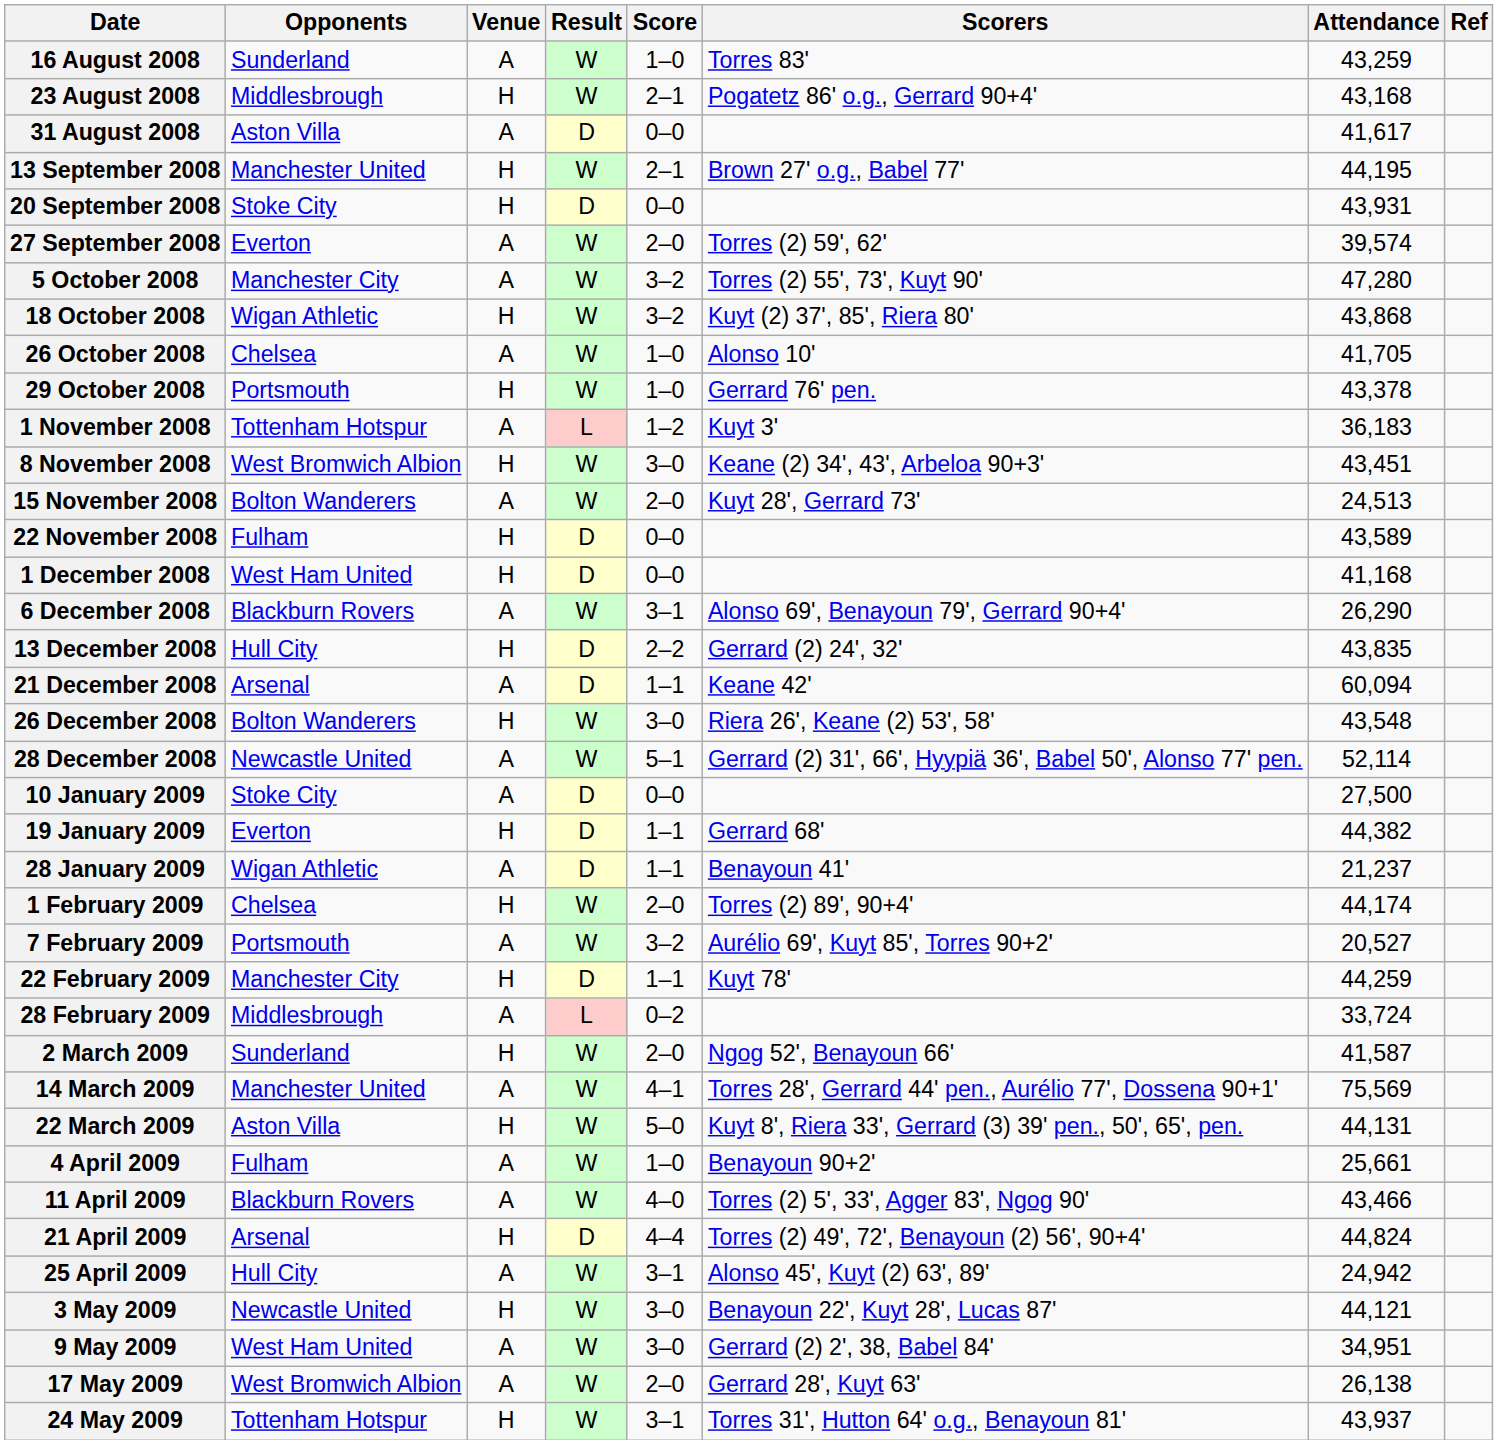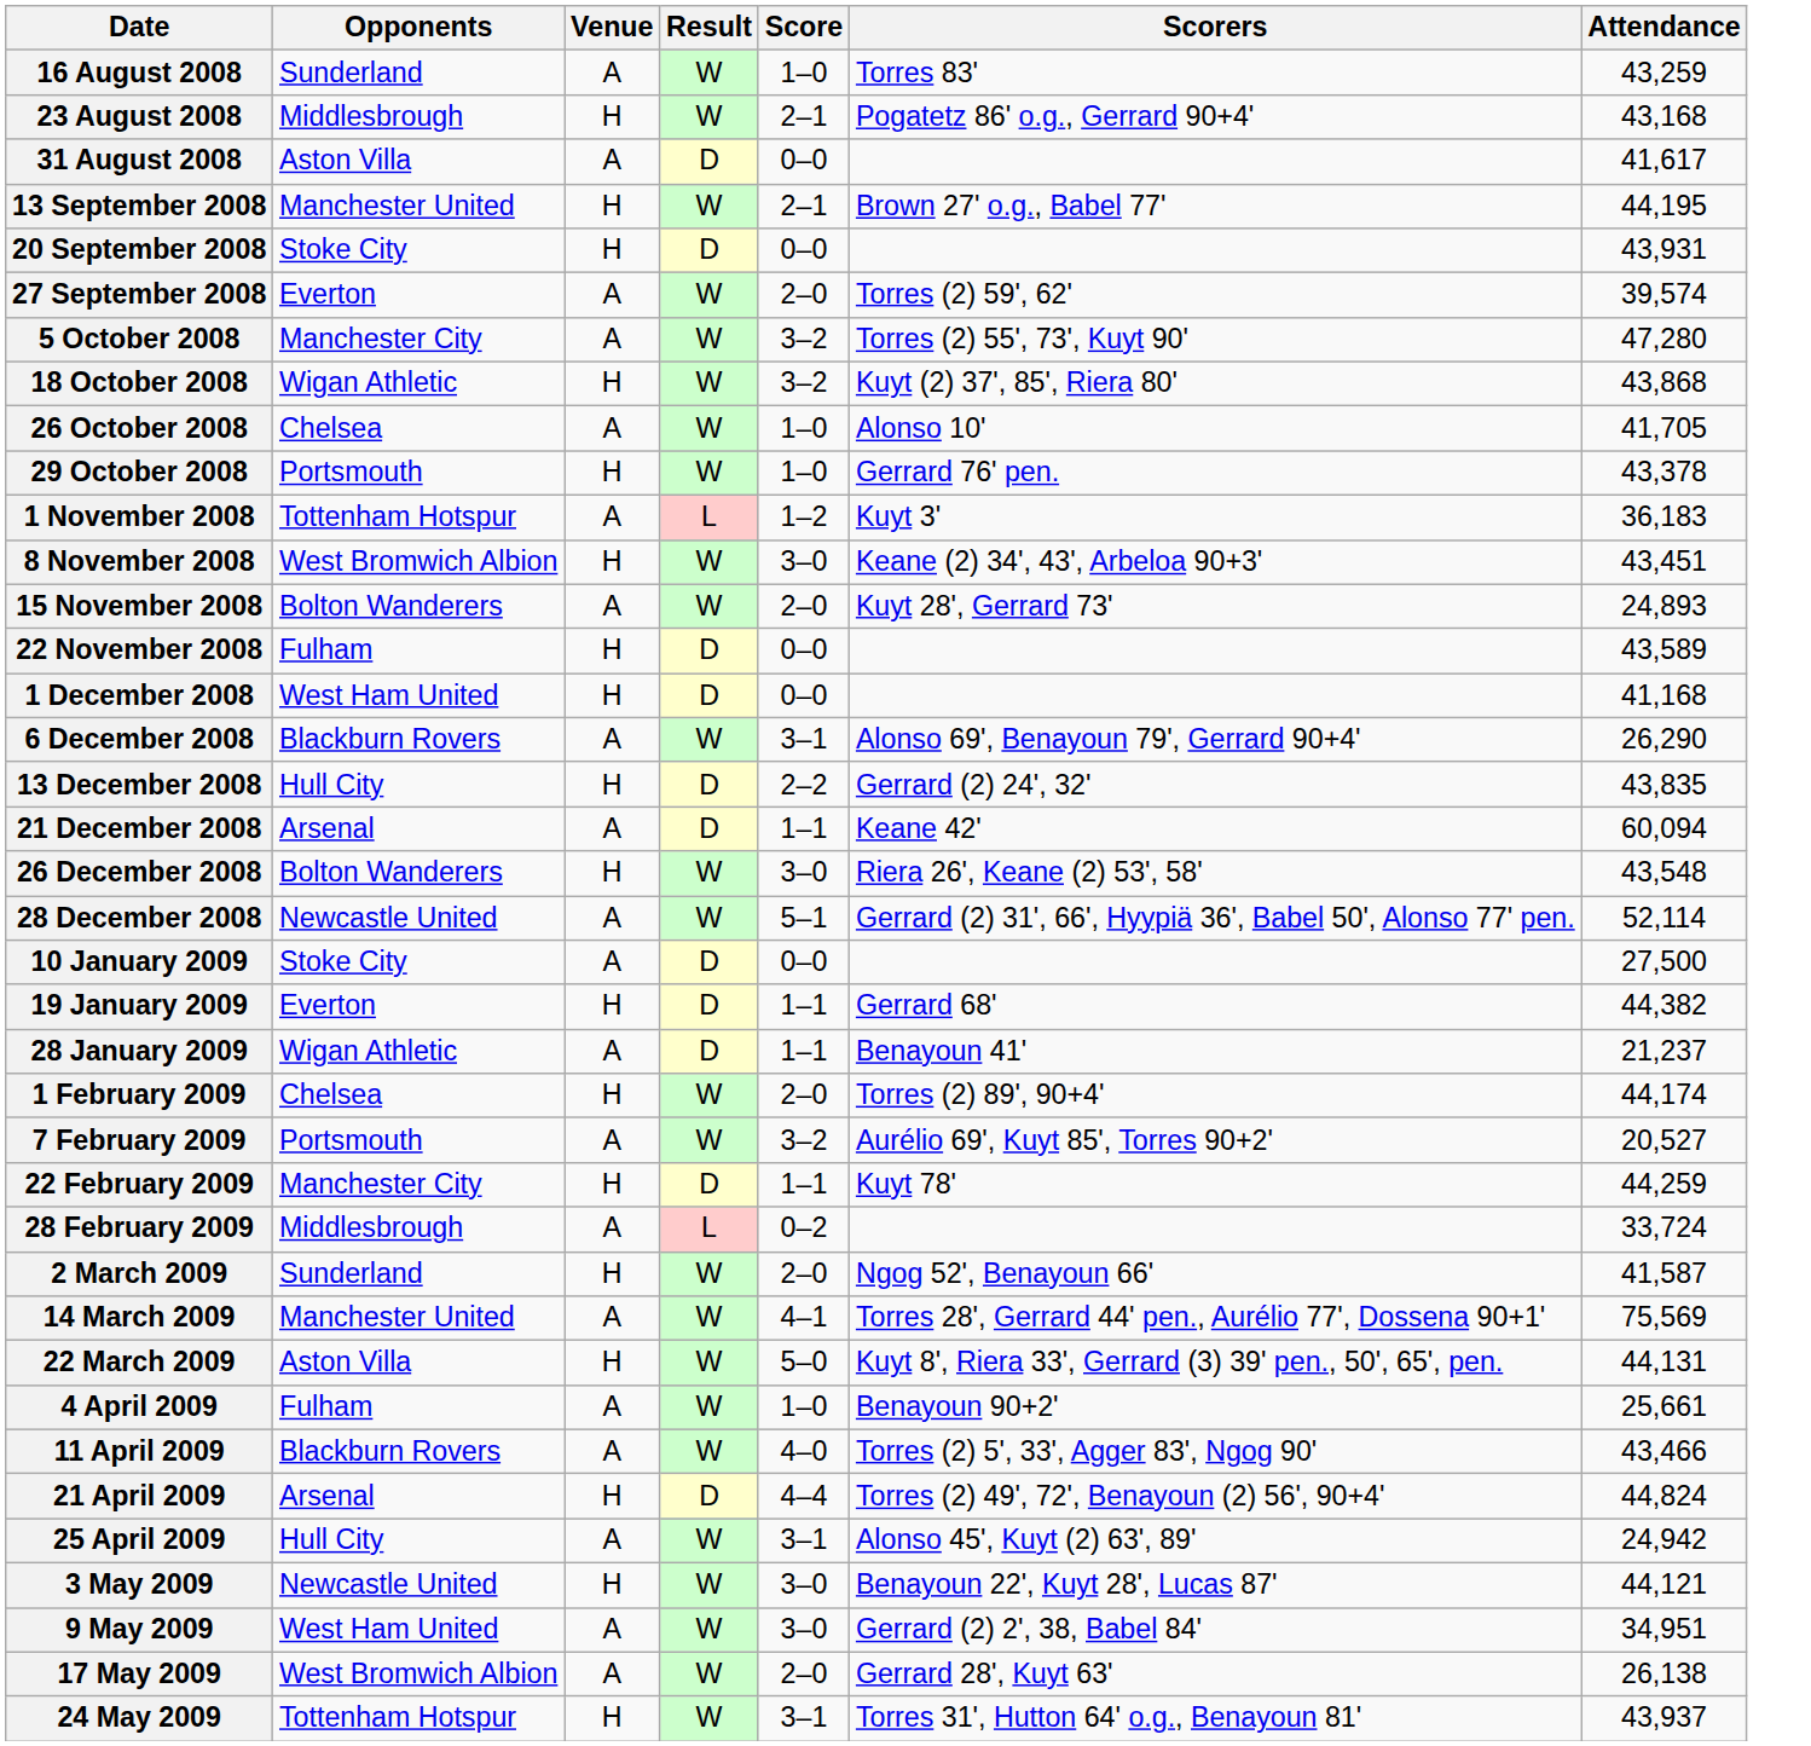- column: Ref
15 November 2008 | Attendance: 24,513 -> 24,893
